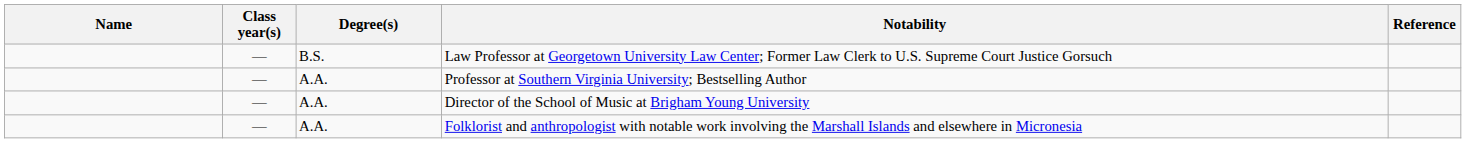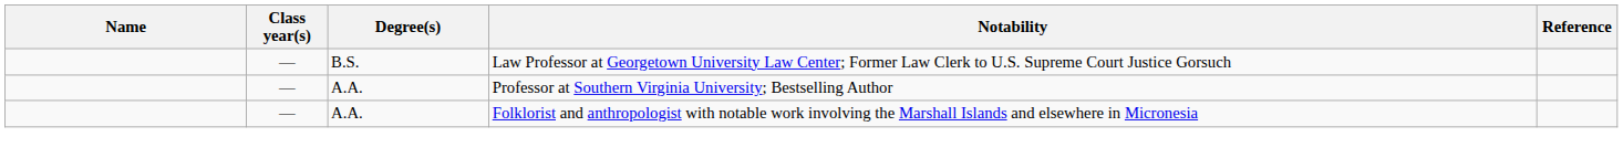- row: — | A.A. | Director of the School of Music at Brigham Young University
